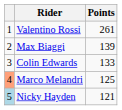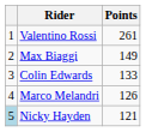Max Biaggi | Points: 139 -> 149
Marco Melandri | column 1: lightsalmon background -> no background
Marco Melandri | Points: 125 -> 126
